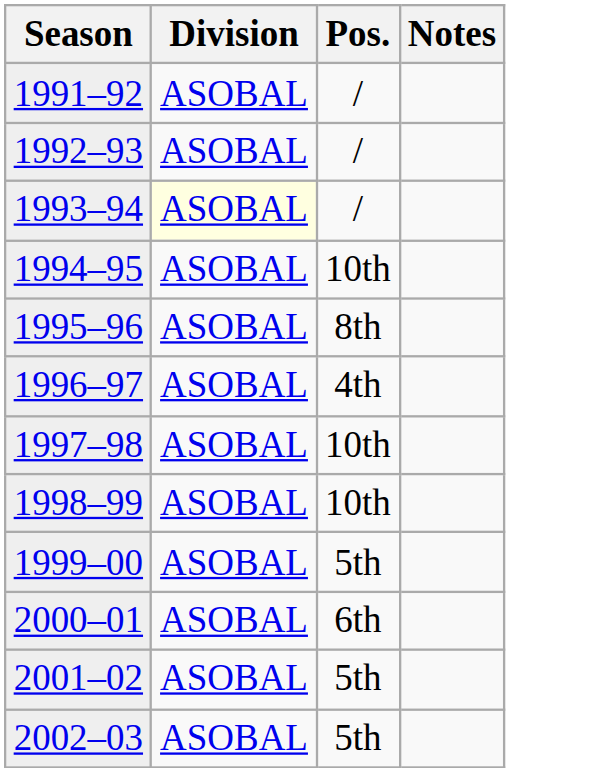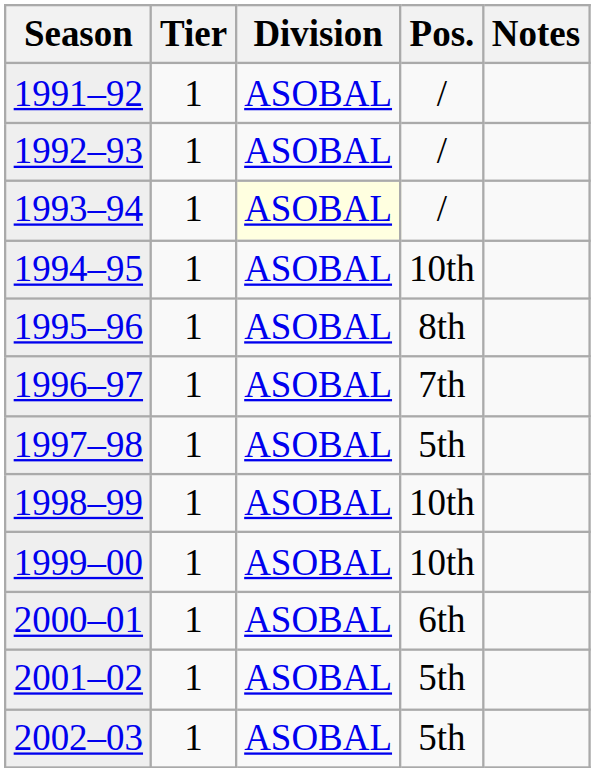+ column: Tier | 1 | 1 | 1 | 1 | 1 | 1 | 1 | 1 | 1 | 1 | 1 | 1
1996–97 | Pos.: 4th -> 7th
1997–98 | Pos.: 10th -> 5th
1999–00 | Pos.: 5th -> 10th
